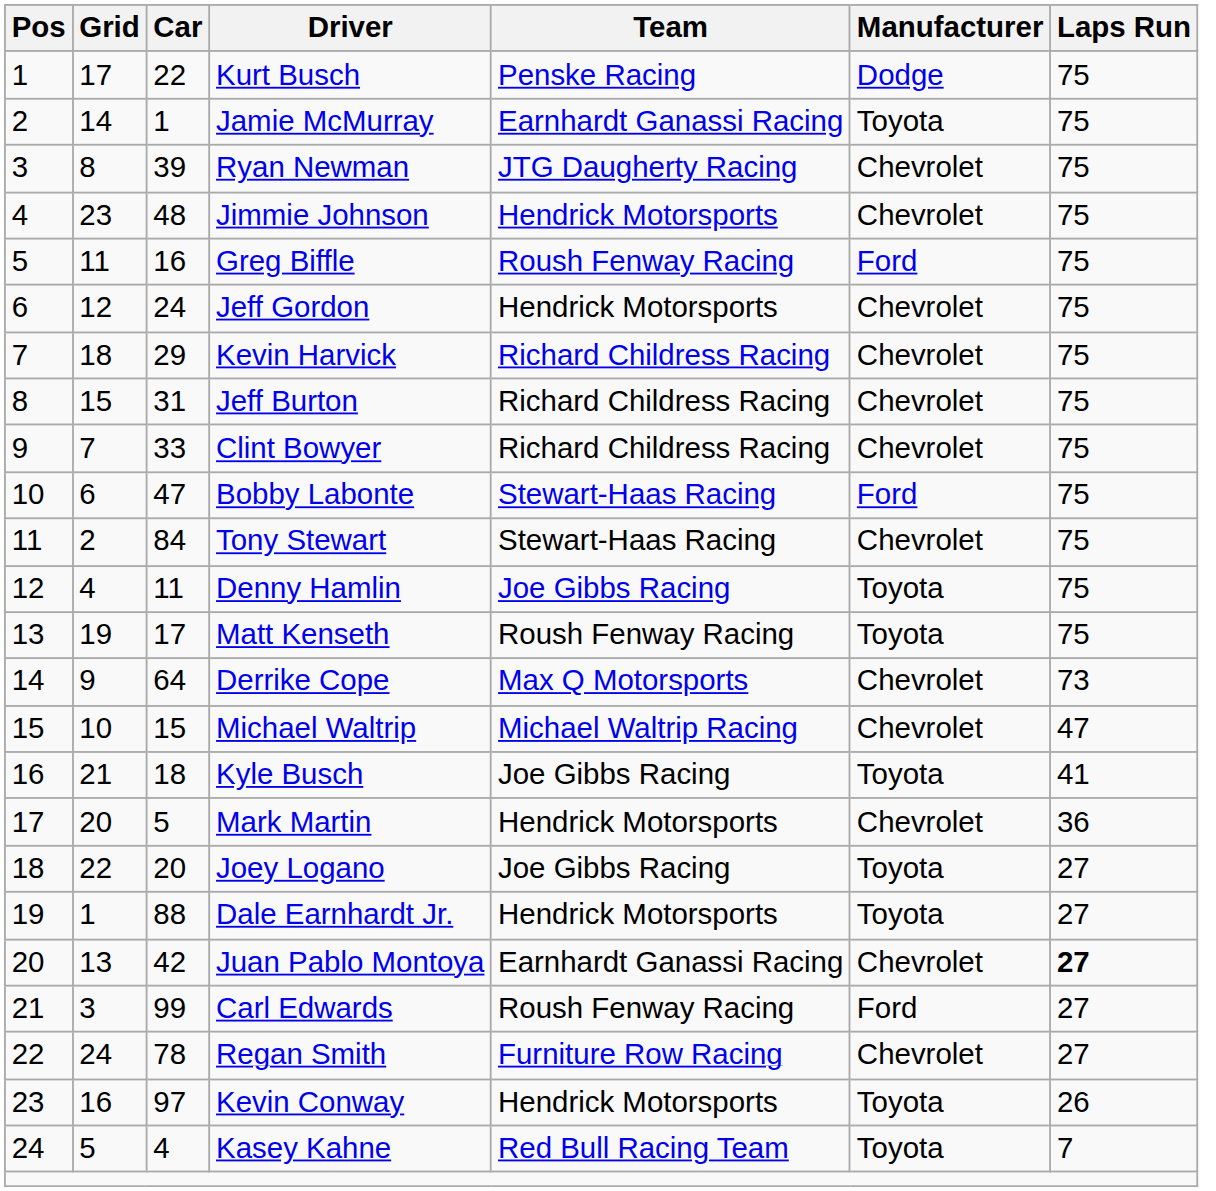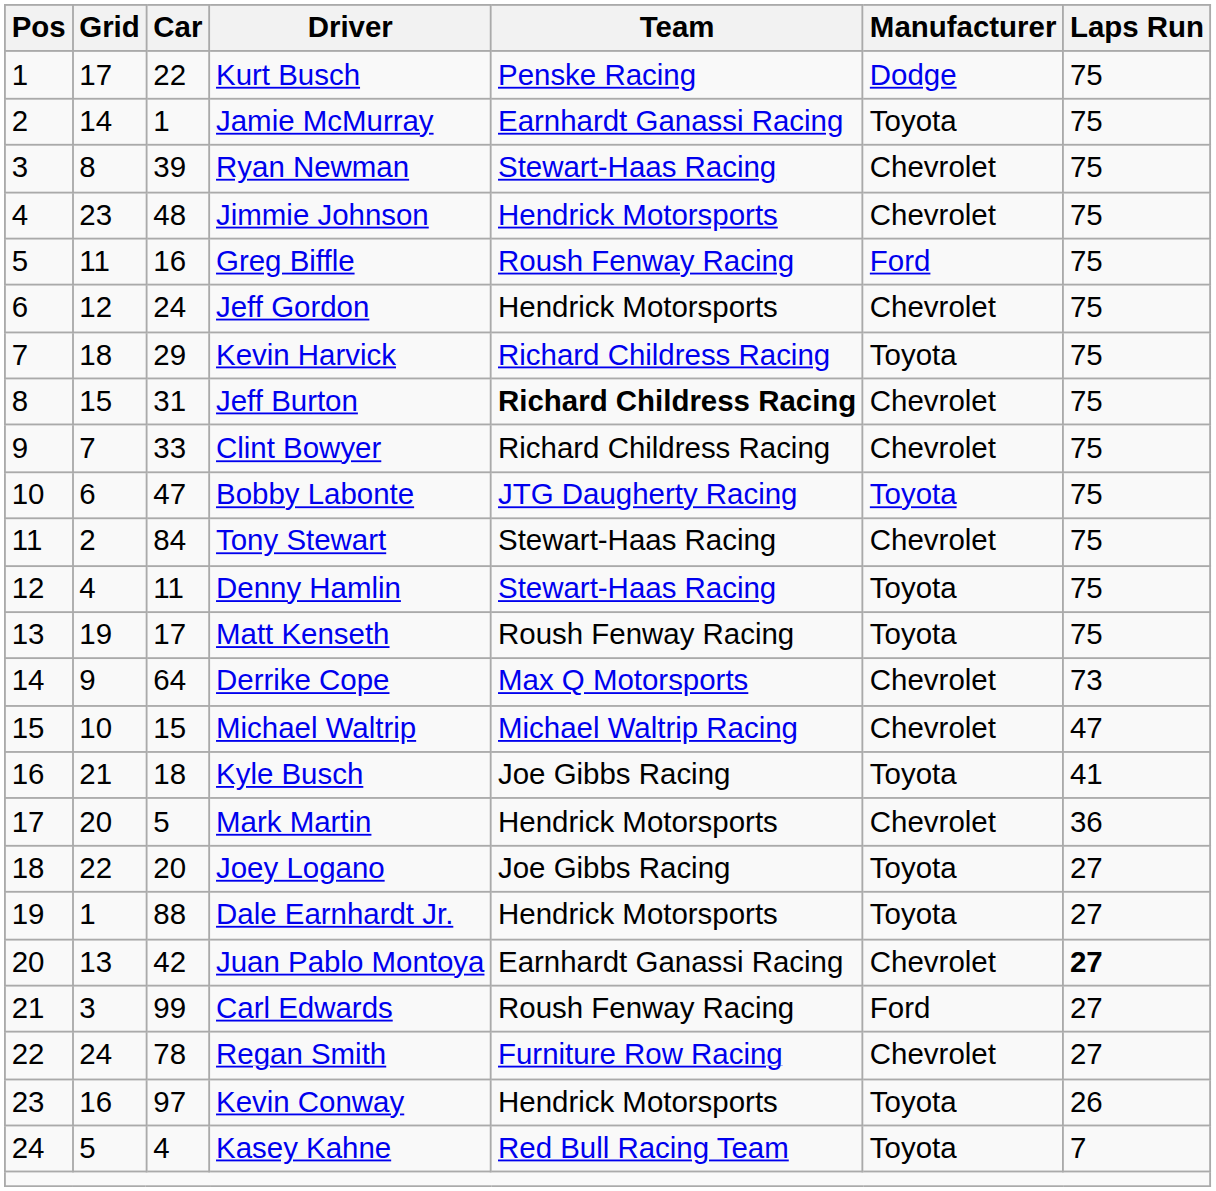Ryan Newman | Team: JTG Daugherty Racing -> Stewart-Haas Racing
Kevin Harvick | Manufacturer: Chevrolet -> Toyota
Jeff Burton | Team: normal -> bold
Bobby Labonte | Team: Stewart-Haas Racing -> JTG Daugherty Racing
Bobby Labonte | Manufacturer: Ford -> Toyota
Denny Hamlin | Team: Joe Gibbs Racing -> Stewart-Haas Racing
